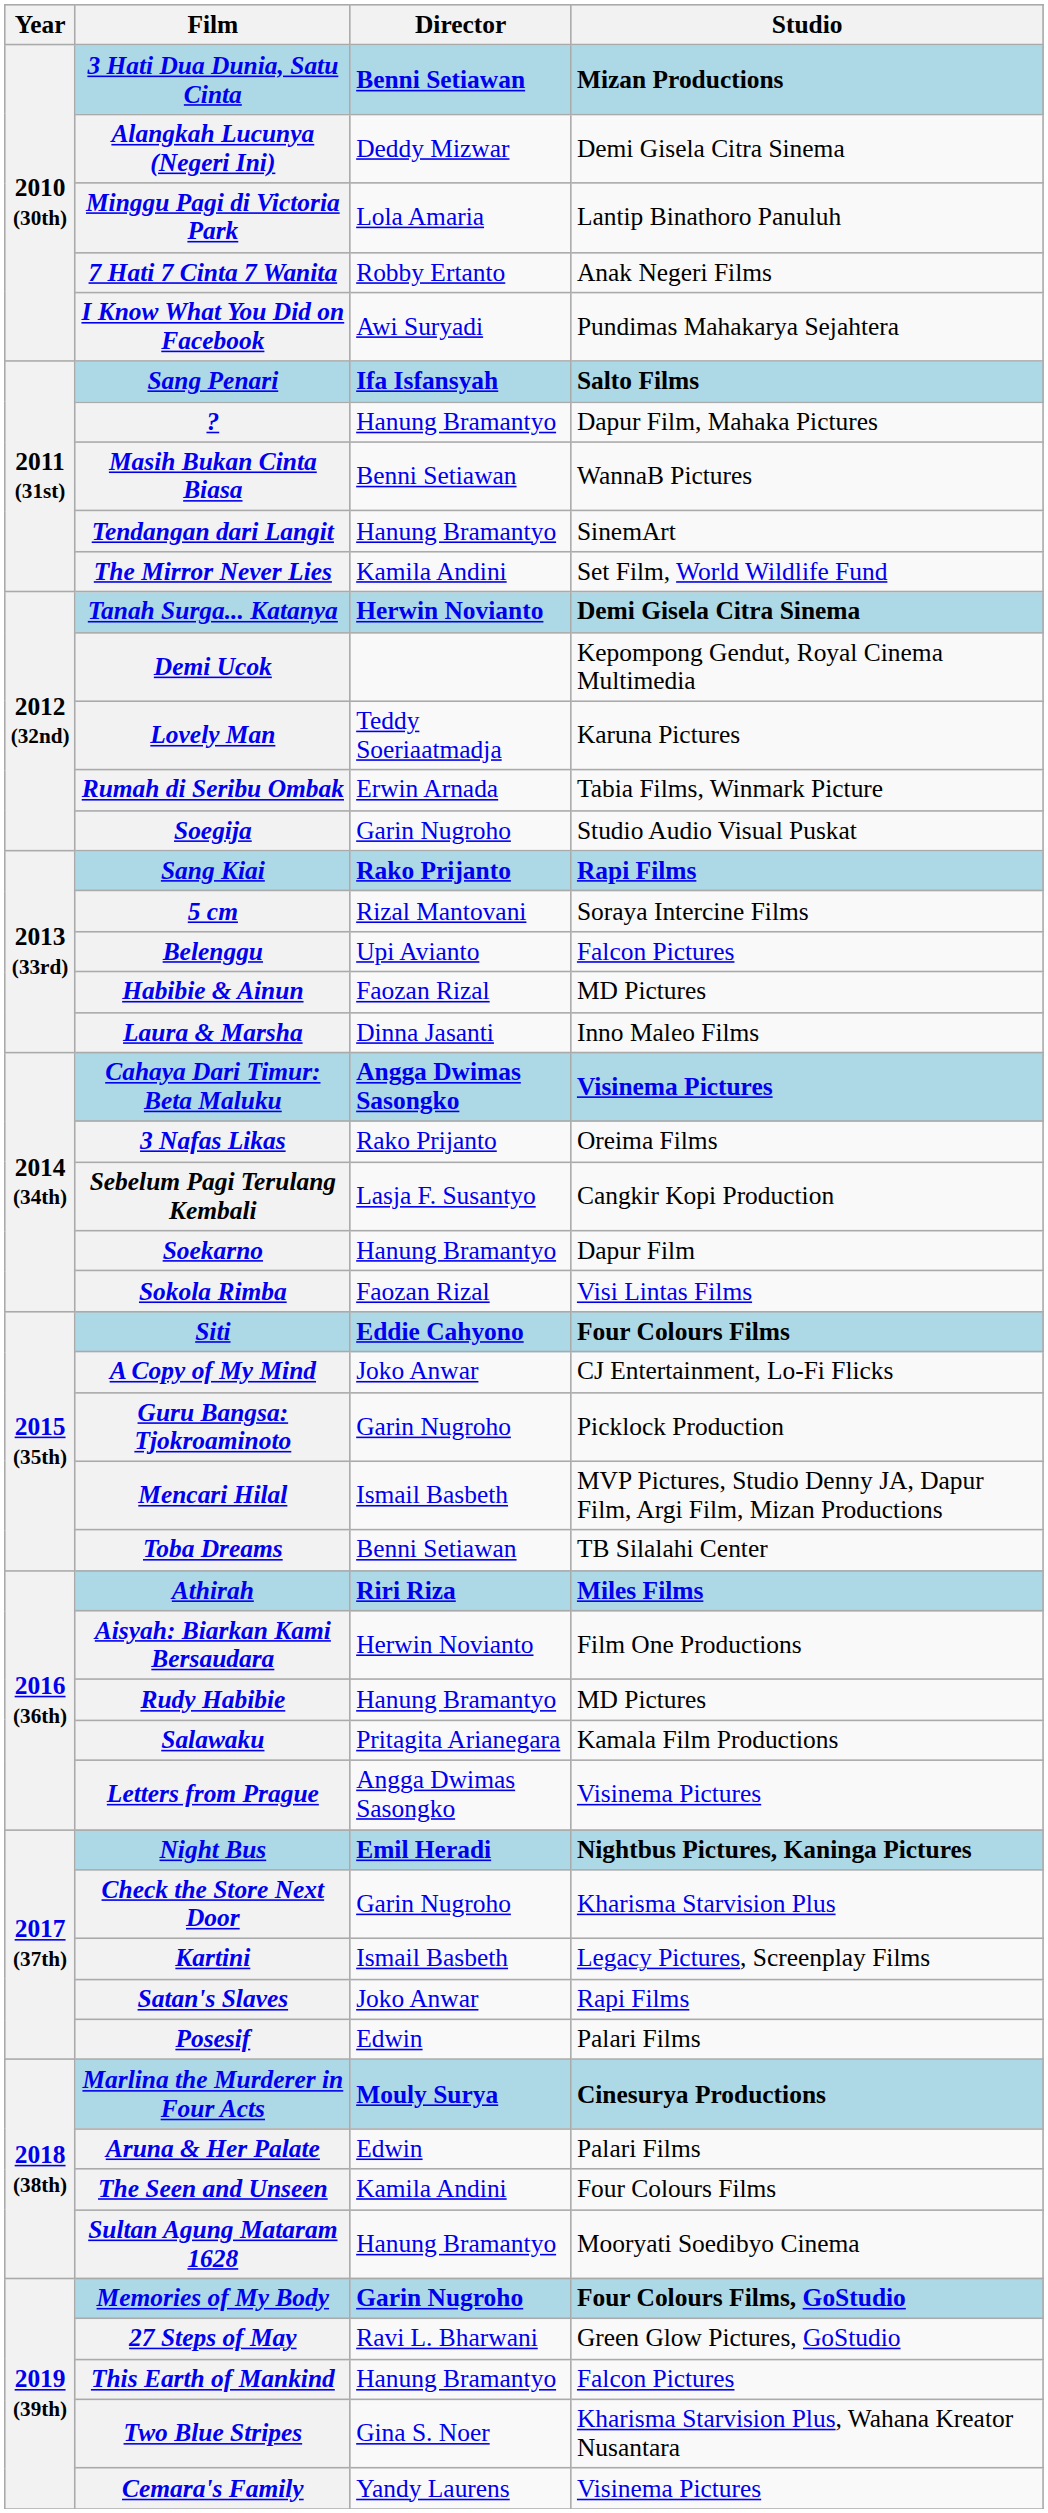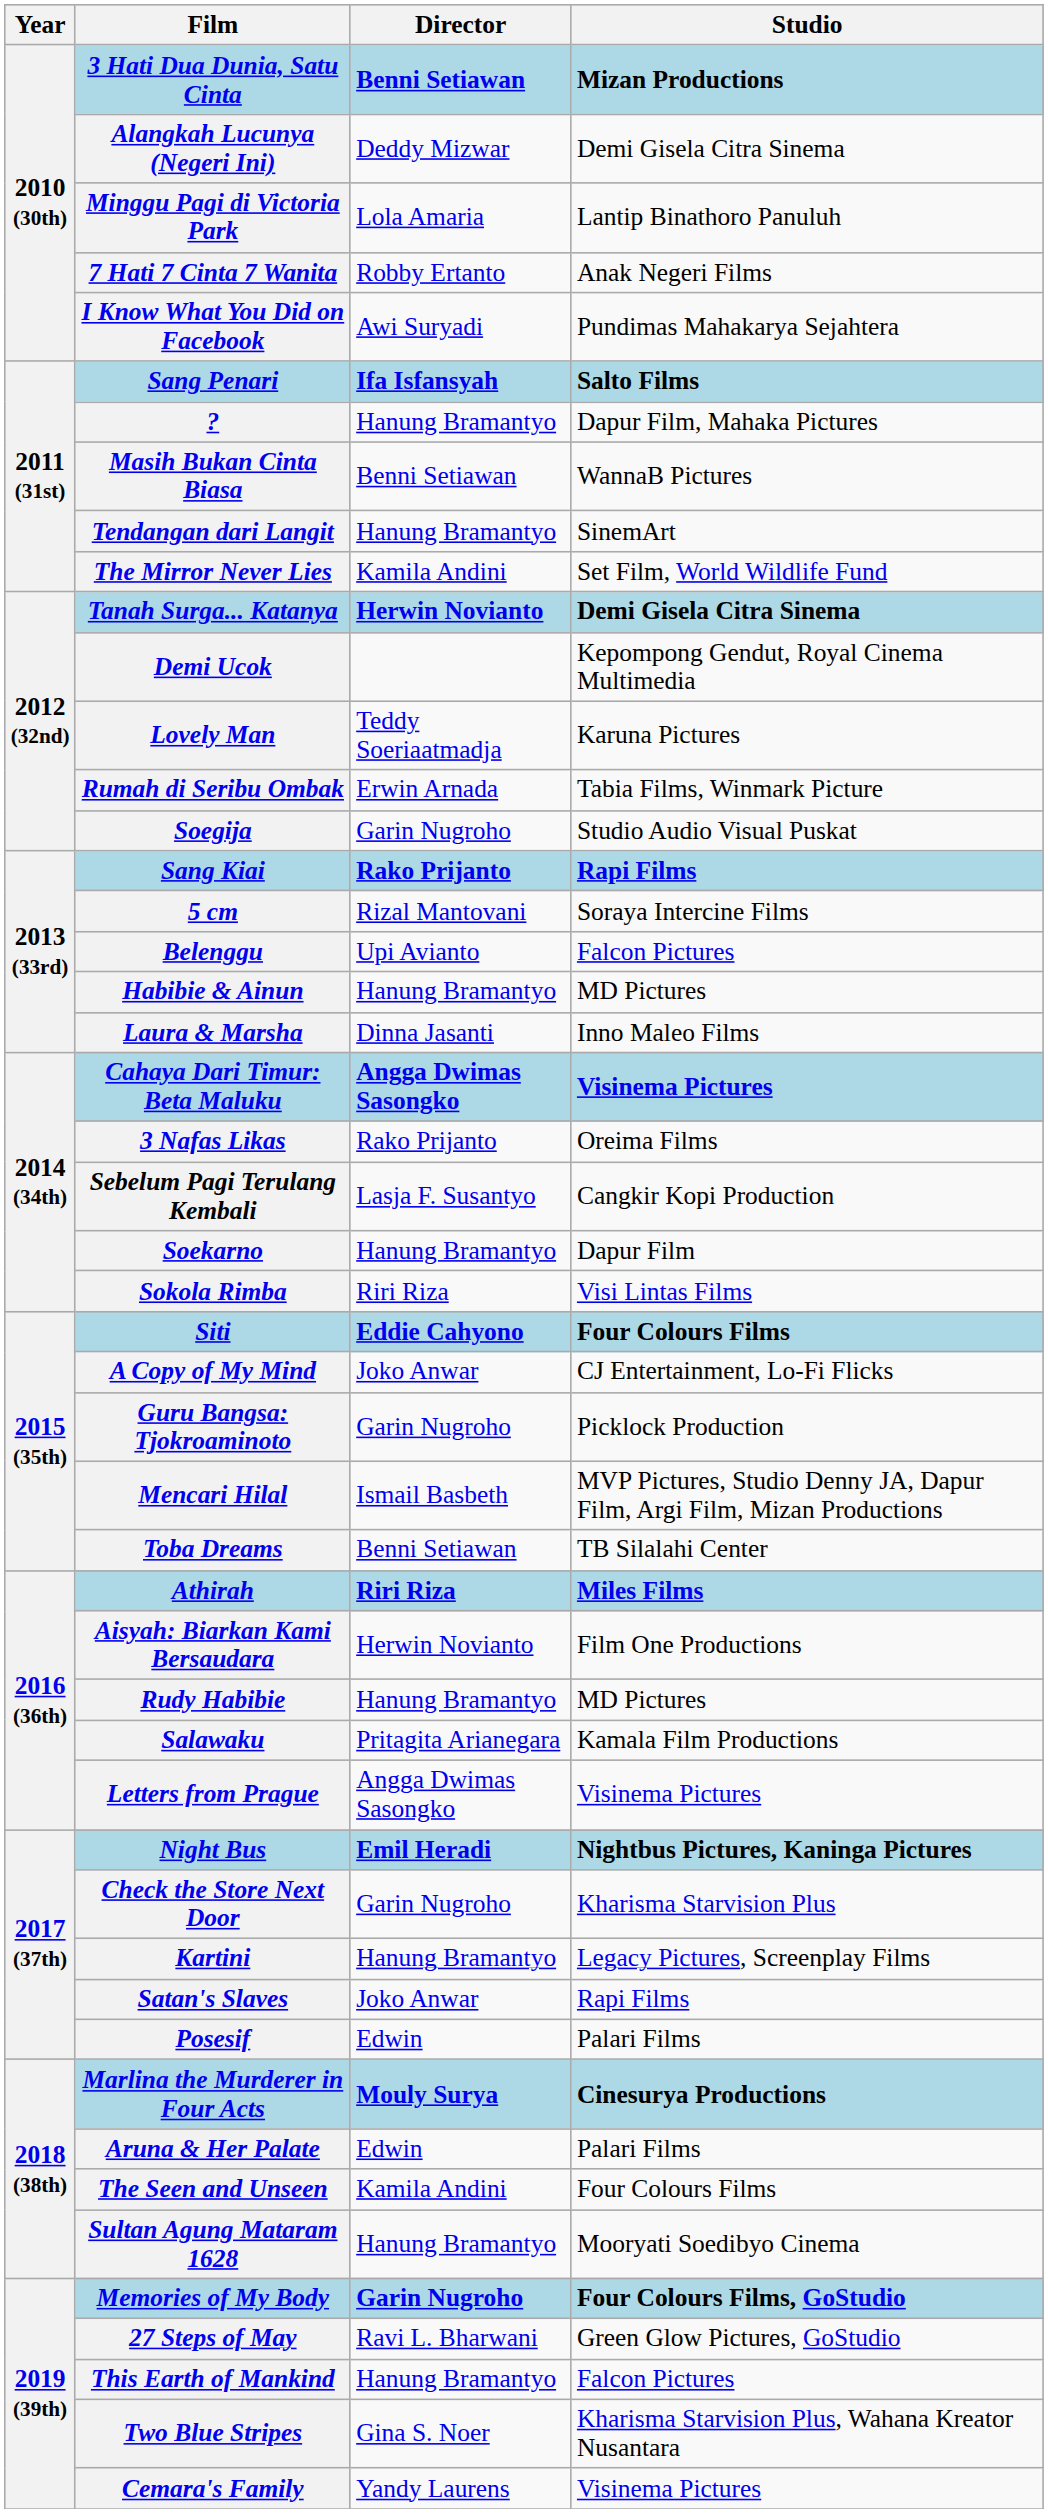Habibie & Ainun | Director: Faozan Rizal -> Hanung Bramantyo
Sokola Rimba | Director: Faozan Rizal -> Riri Riza
Kartini | Director: Ismail Basbeth -> Hanung Bramantyo
